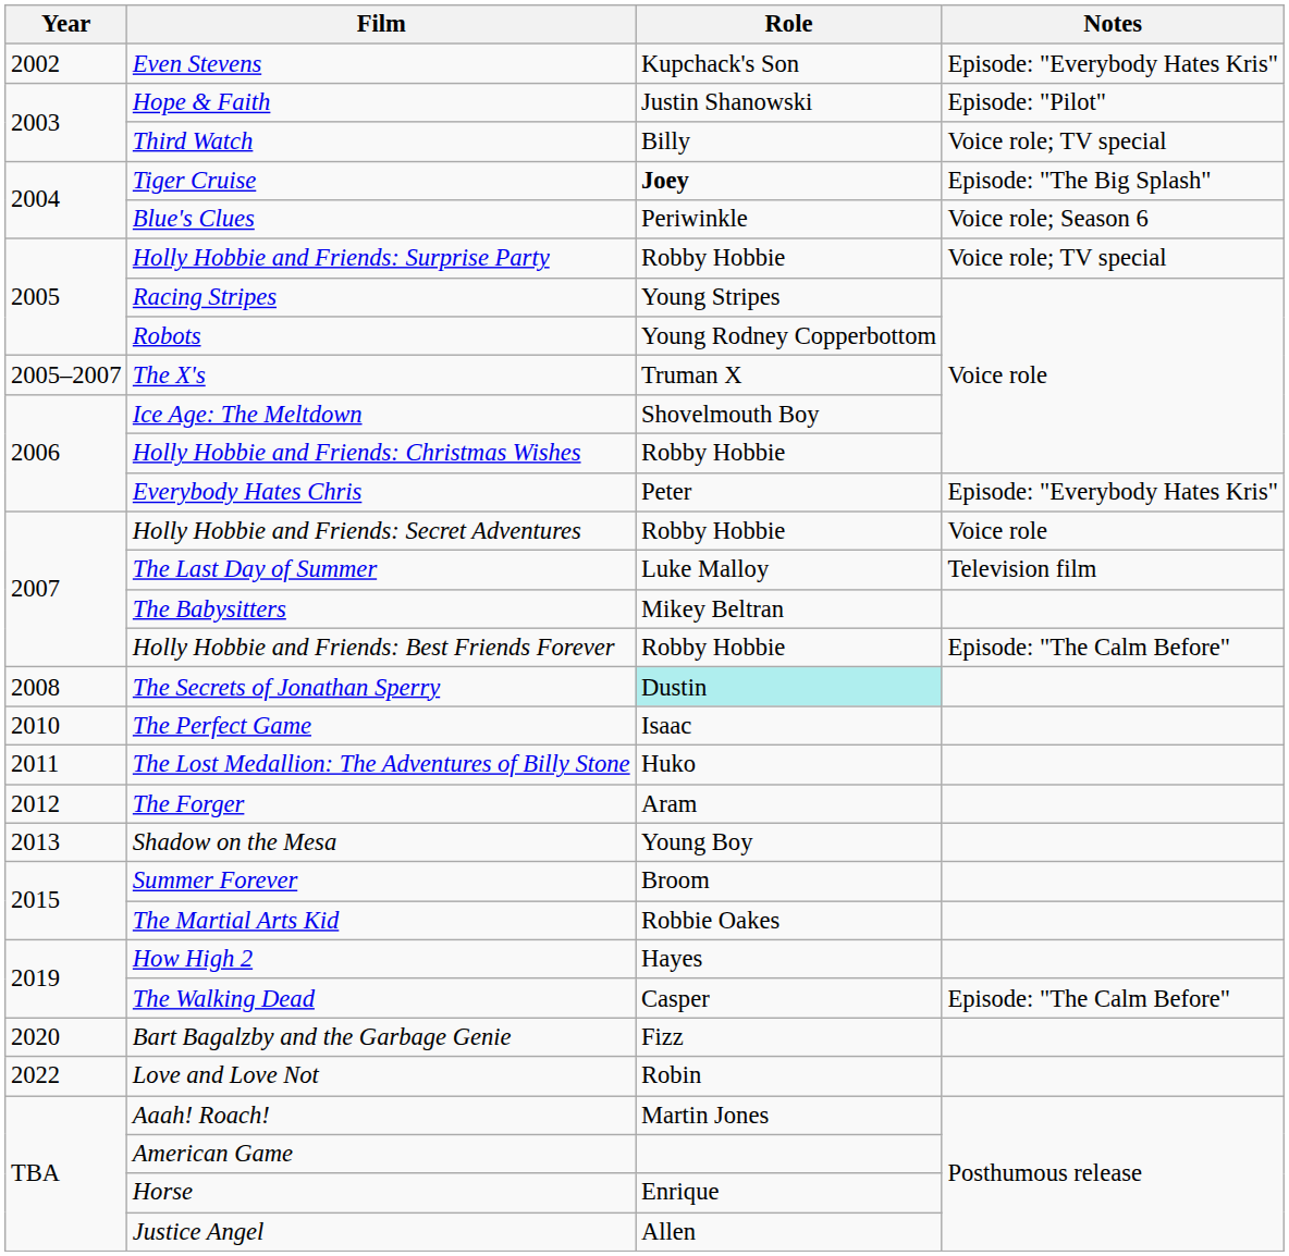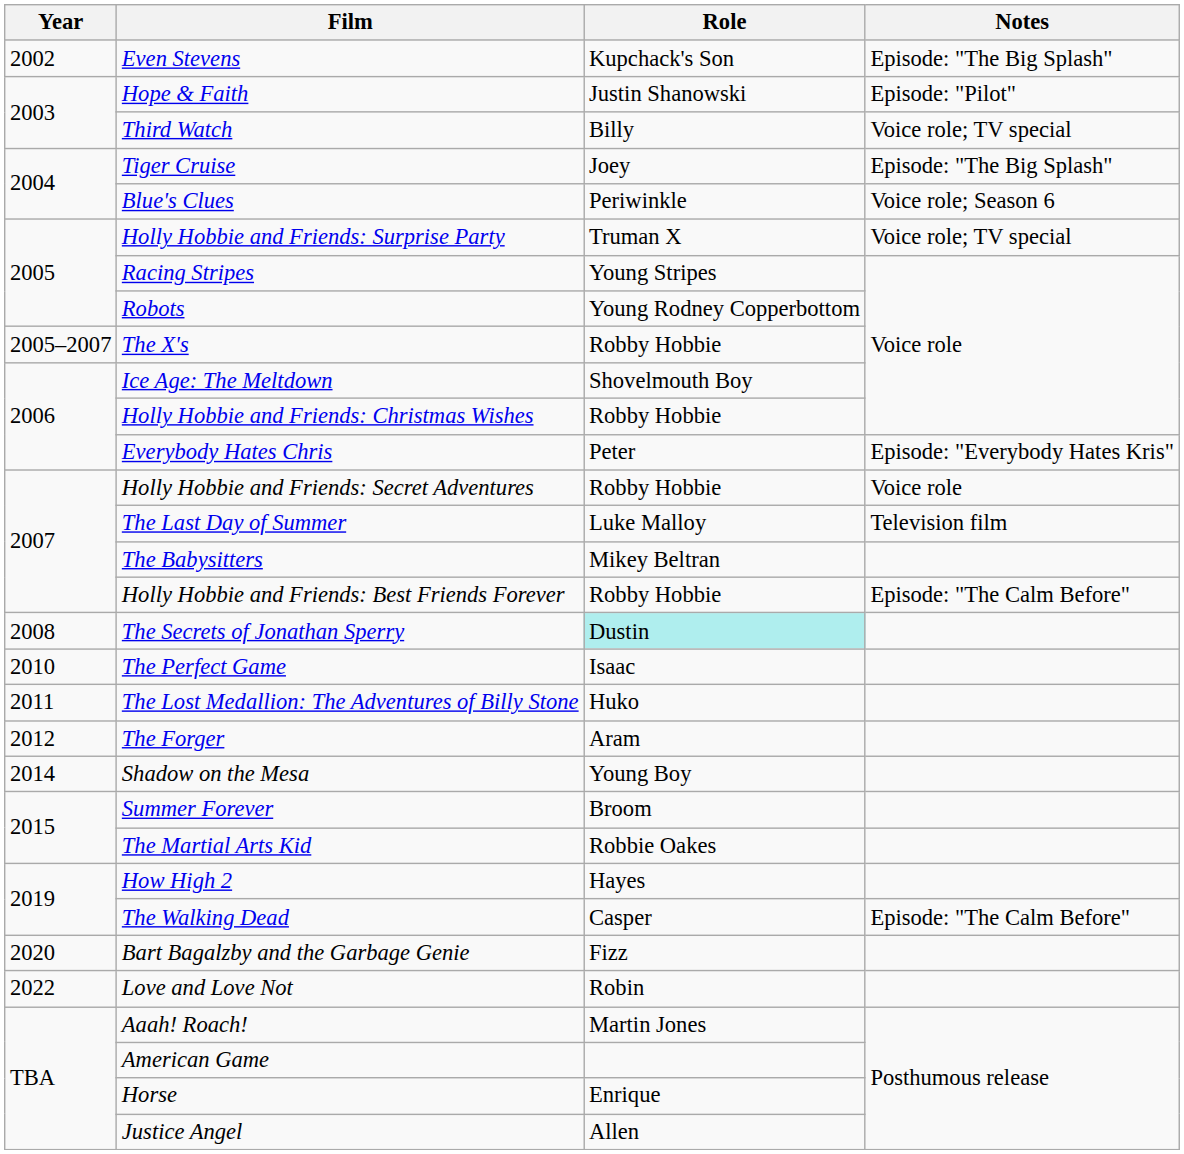Even Stevens | Notes: Episode: "Everybody Hates Kris" -> Episode: "The Big Splash"
Tiger Cruise | Role: bold -> normal
Holly Hobbie and Friends: Surprise Party | Role: Robby Hobbie -> Truman X
The X's | Role: Truman X -> Robby Hobbie
Shadow on the Mesa | Year: 2013 -> 2014
